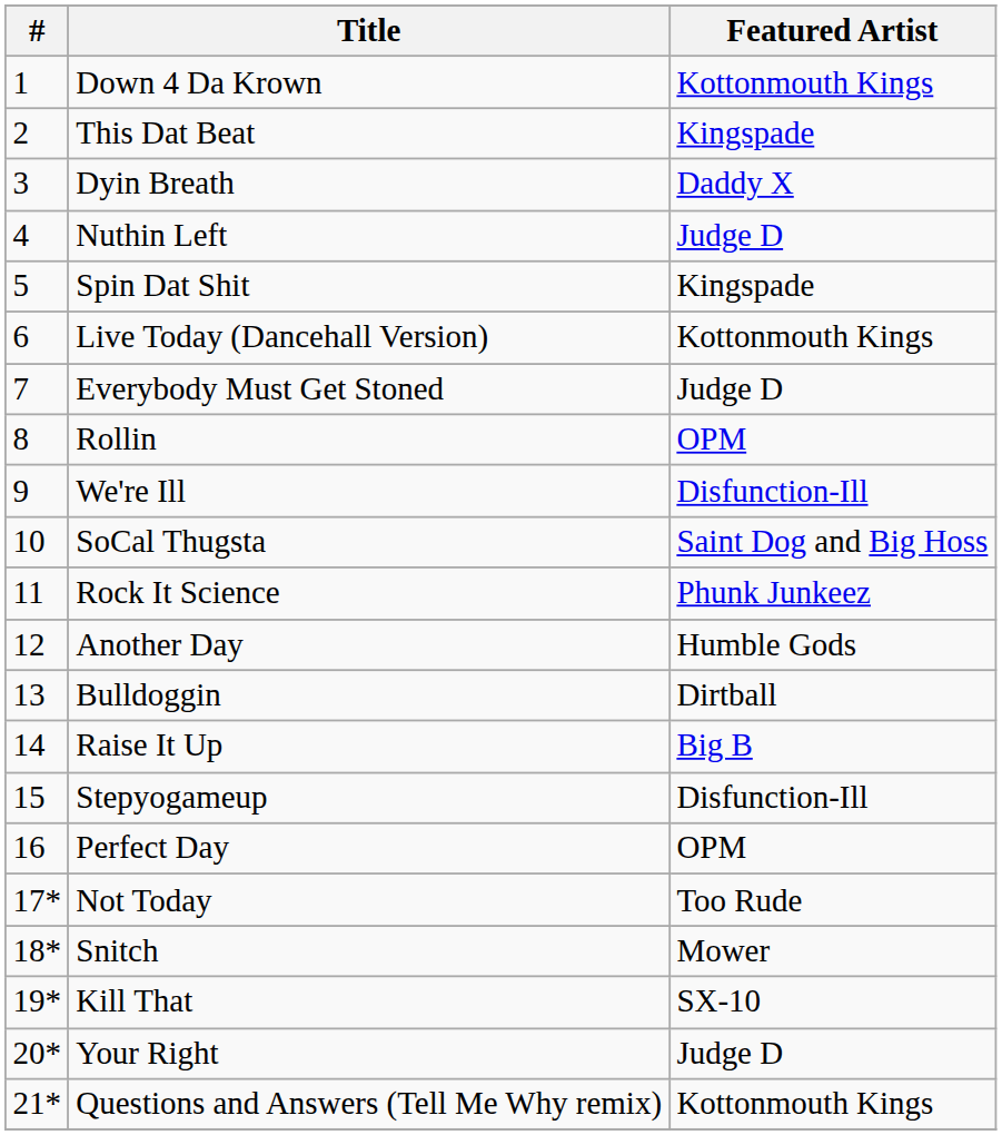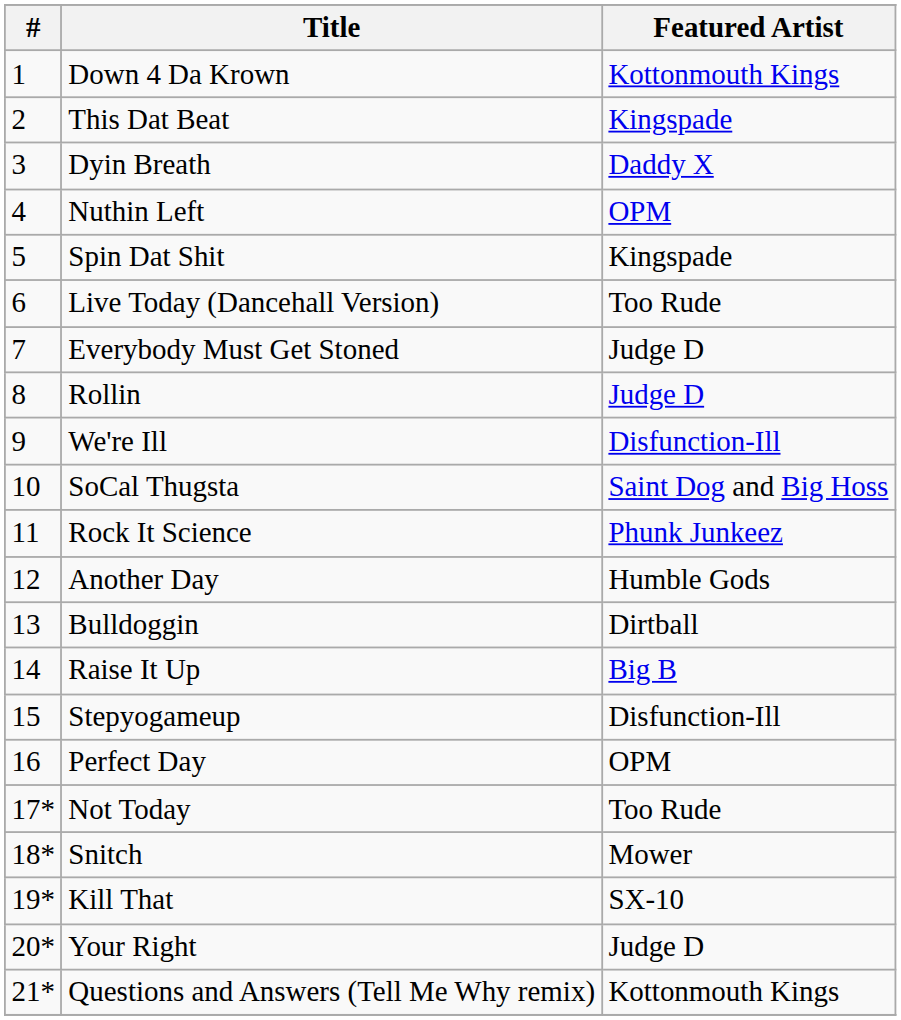Nuthin Left | Featured Artist: Judge D -> OPM
Live Today (Dancehall Version) | Featured Artist: Kottonmouth Kings -> Too Rude
Rollin | Featured Artist: OPM -> Judge D
